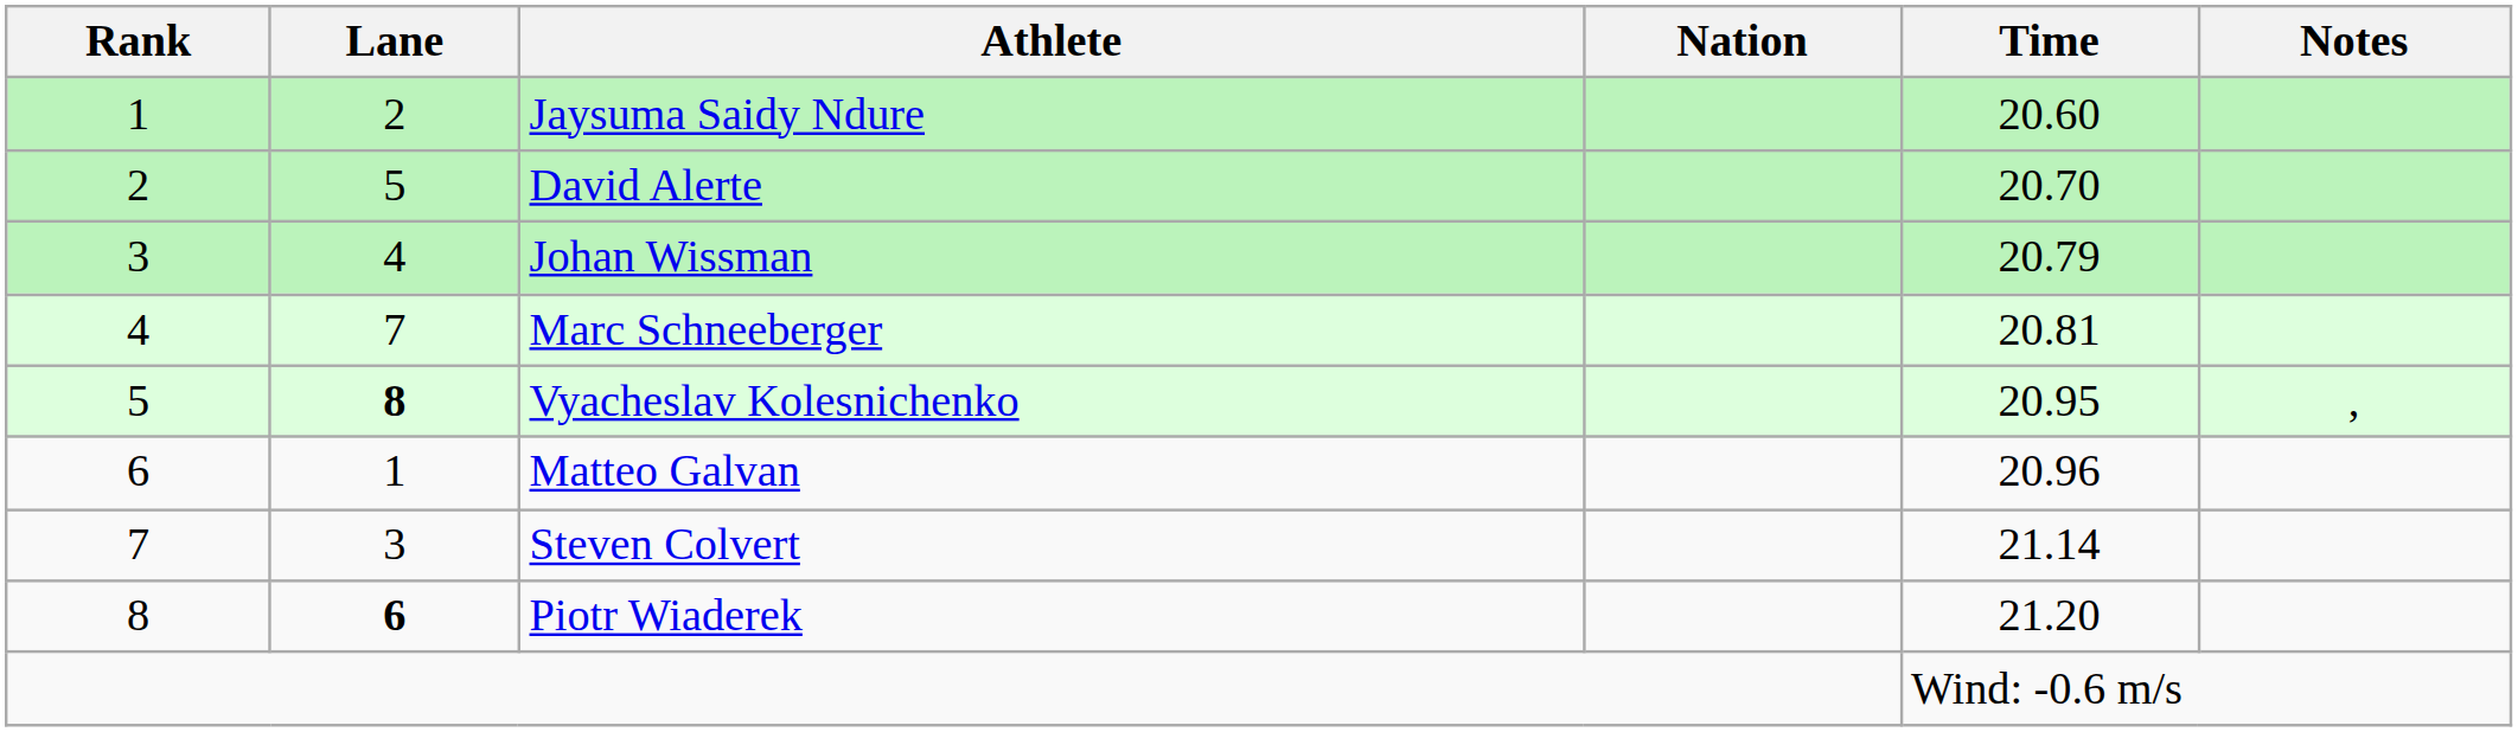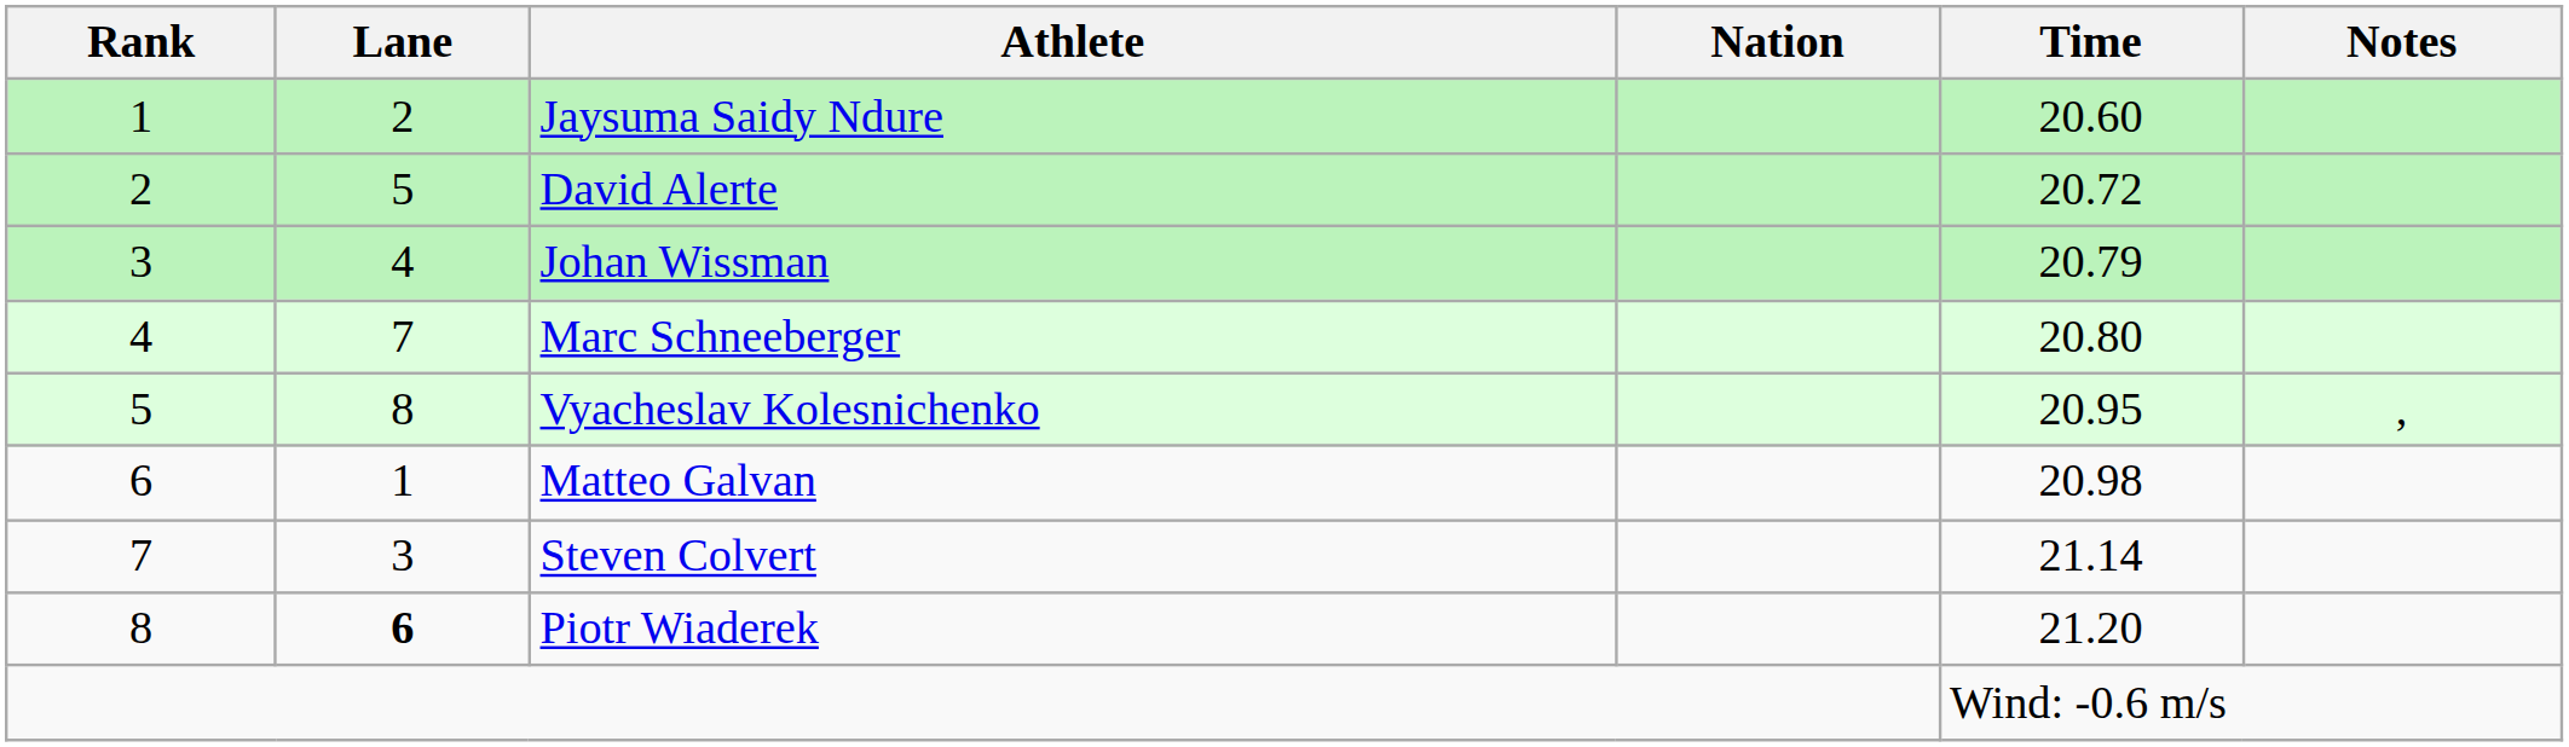David Alerte | Time: 20.70 -> 20.72
Marc Schneeberger | Time: 20.81 -> 20.80
Vyacheslav Kolesnichenko | Lane: bold -> normal
Matteo Galvan | Time: 20.96 -> 20.98
